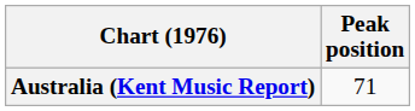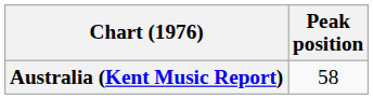Australia (Kent Music Report) | Peak position: 71 -> 58
